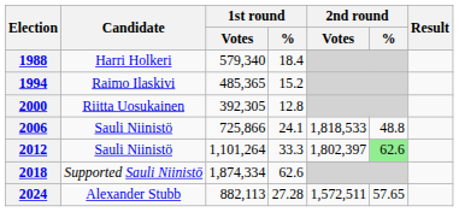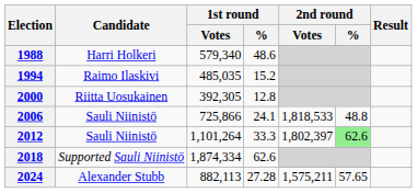1988 | 1st round / %: 18.4 -> 48.6
1994 | 1st round / Votes: 485,365 -> 485,035
2024 | 2nd round / Votes: 1,572,511 -> 1,575,211
